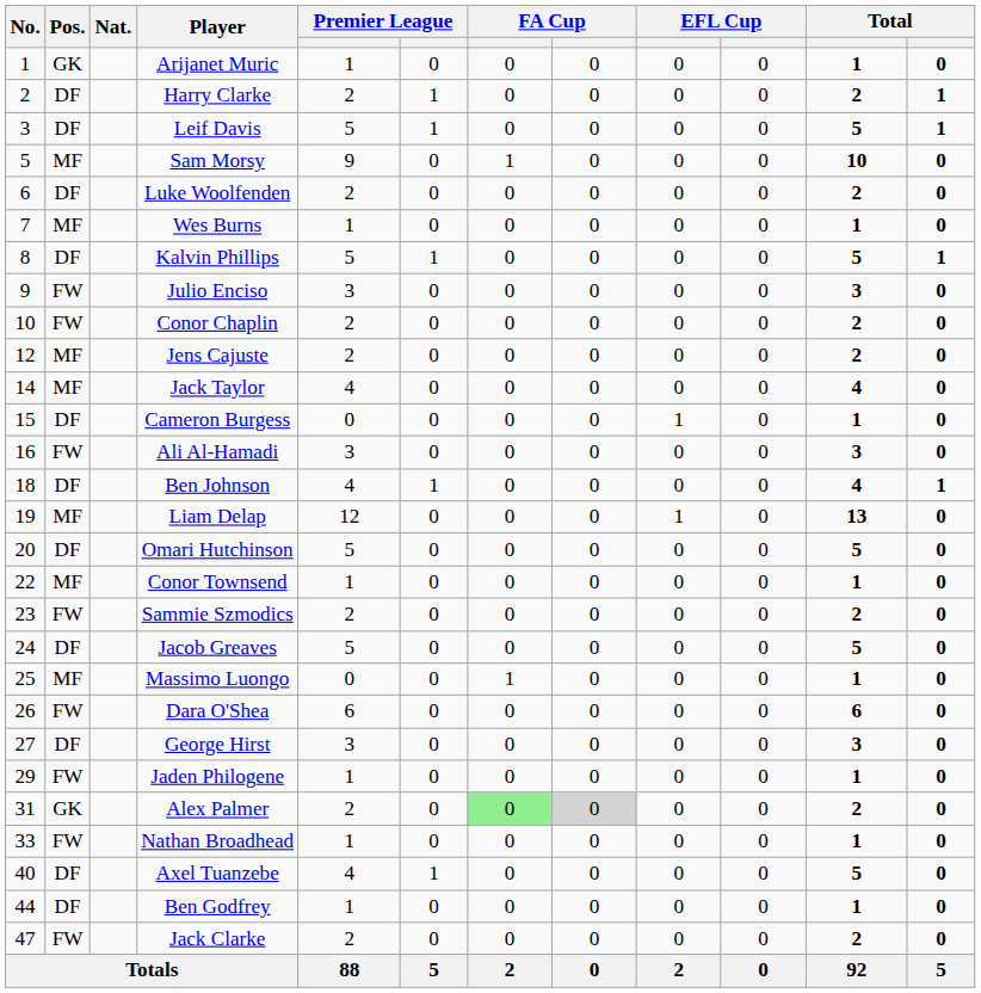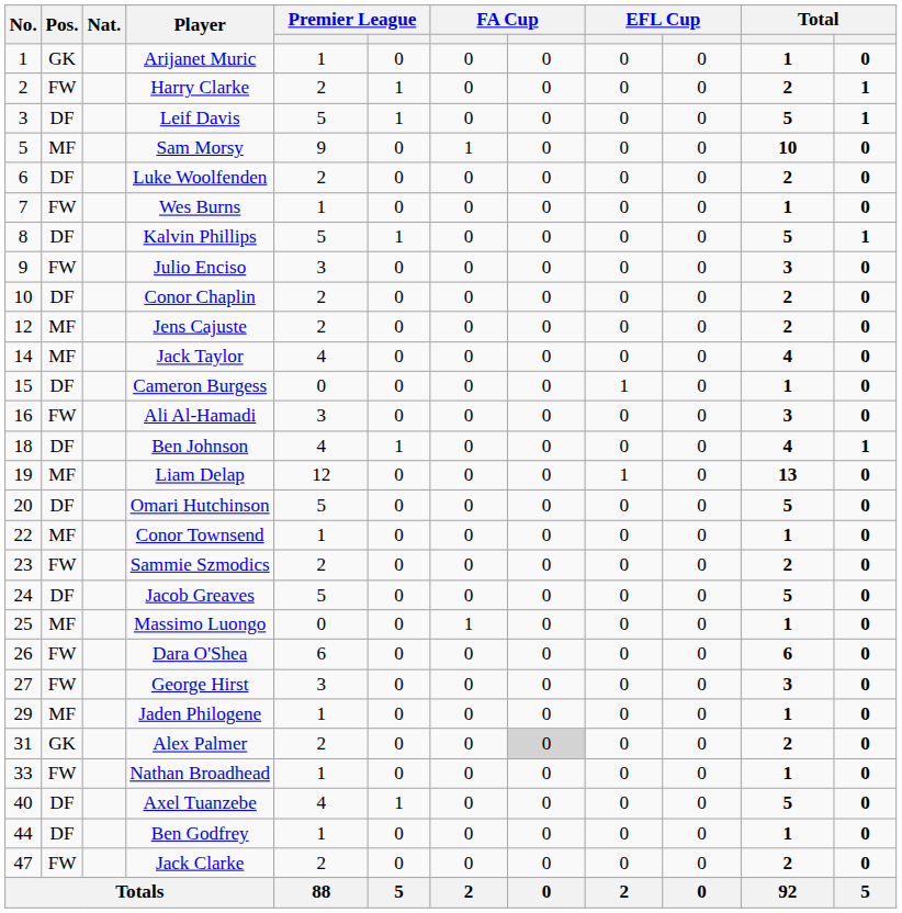Harry Clarke | Pos.: DF -> FW
Wes Burns | Pos.: MF -> FW
Conor Chaplin | Pos.: FW -> DF
George Hirst | Pos.: DF -> FW
Jaden Philogene | Pos.: FW -> MF
Alex Palmer | column 7: lightgreen background -> no background
